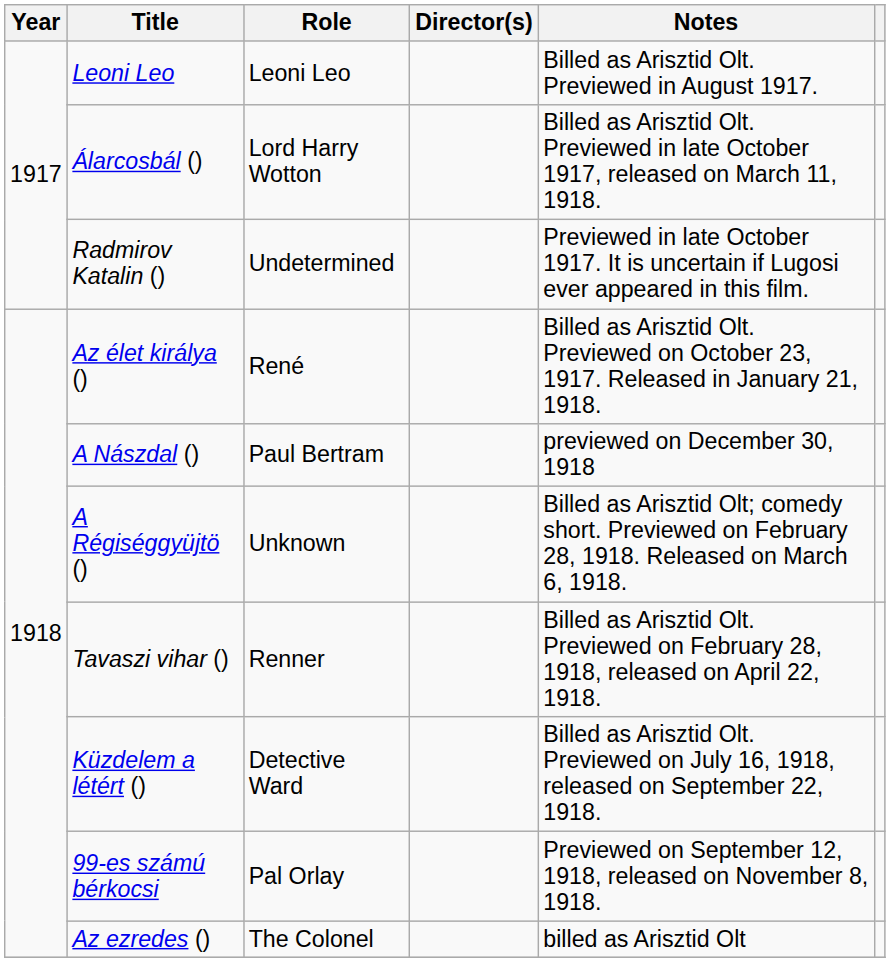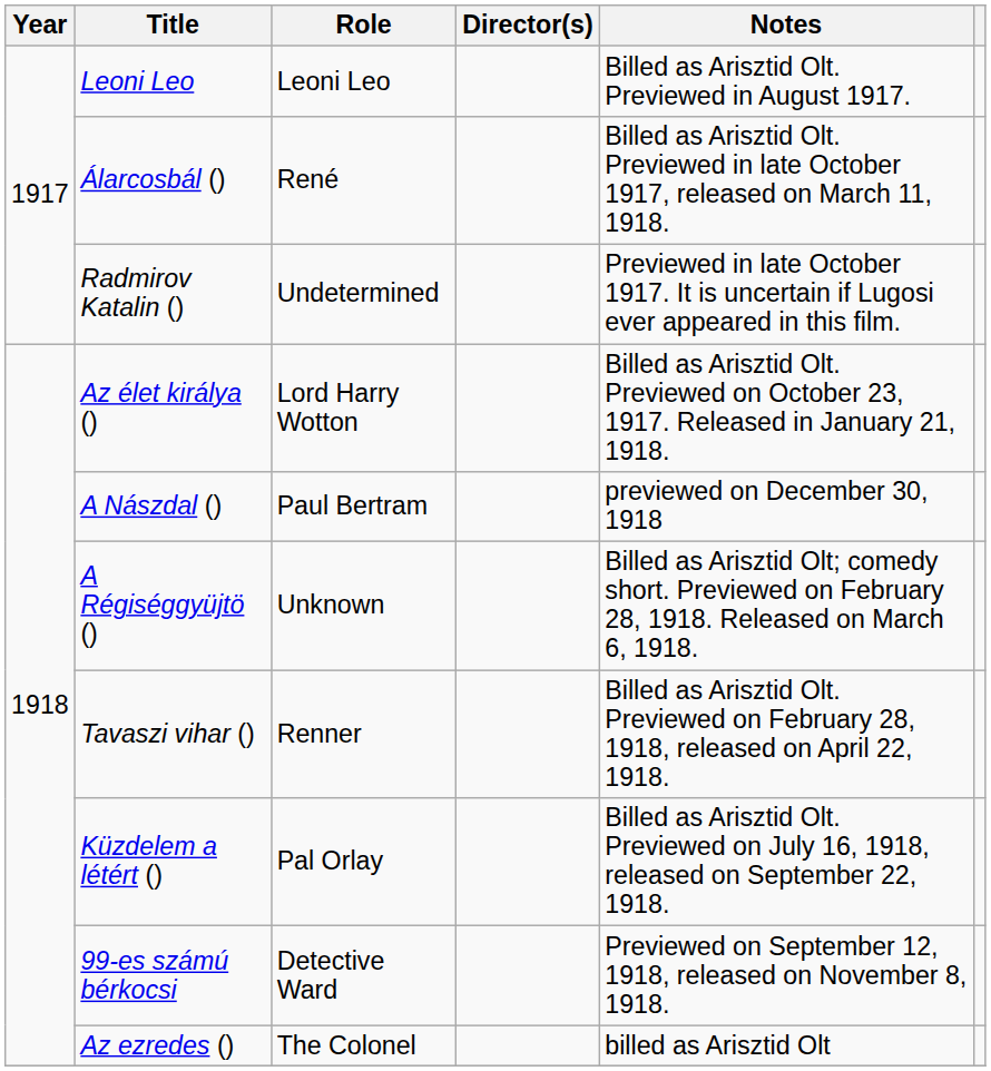Álarcosbál () | Role: Lord Harry Wotton -> René
Az élet királya () | Role: René -> Lord Harry Wotton
Küzdelem a létért () | Role: Detective Ward -> Pal Orlay
99-es számú bérkocsi | Role: Pal Orlay -> Detective Ward
